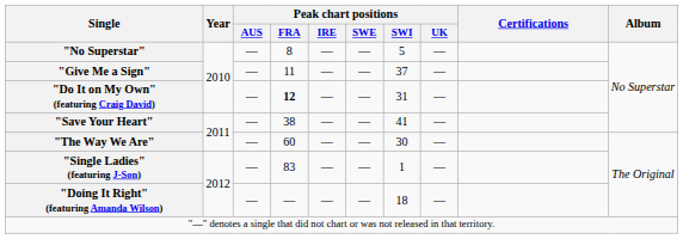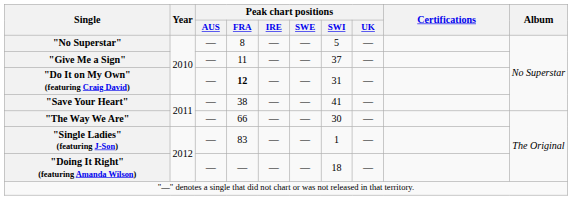"The Way We Are" | Peak chart positions / FRA: 60 -> 66
